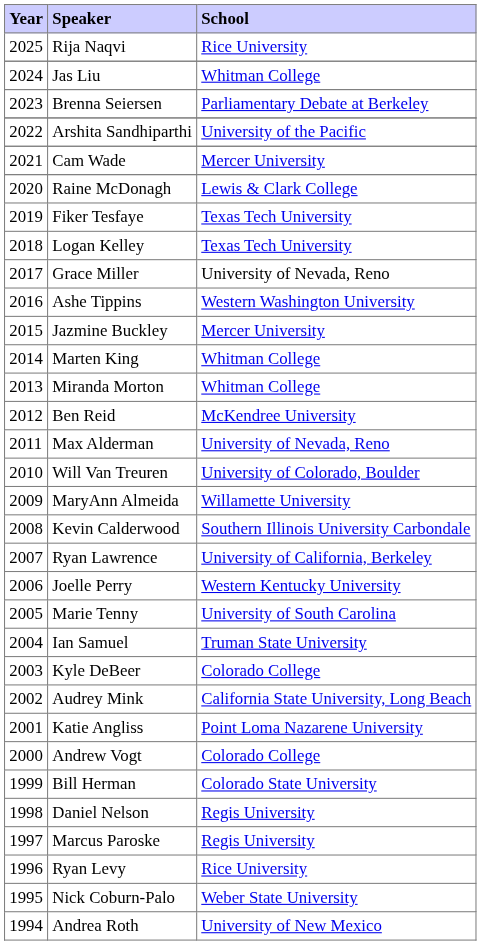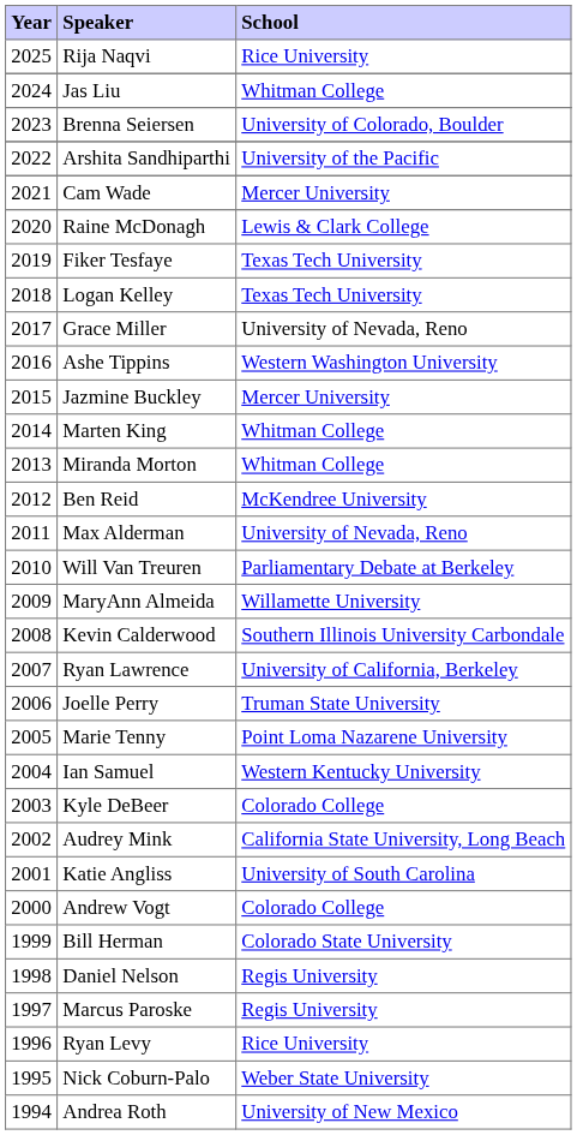Brenna Seiersen | School: Parliamentary Debate at Berkeley -> University of Colorado, Boulder
Will Van Treuren | School: University of Colorado, Boulder -> Parliamentary Debate at Berkeley
Joelle Perry | School: Western Kentucky University -> Truman State University
Marie Tenny | School: University of South Carolina -> Point Loma Nazarene University
Ian Samuel | School: Truman State University -> Western Kentucky University
Katie Angliss | School: Point Loma Nazarene University -> University of South Carolina
